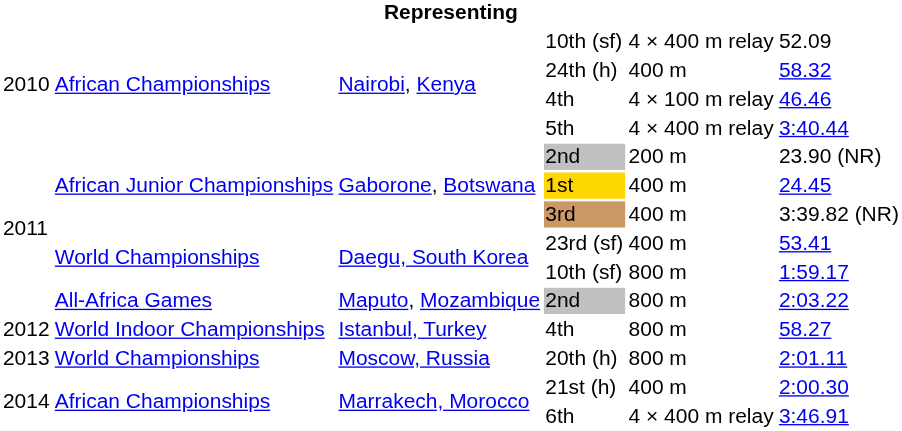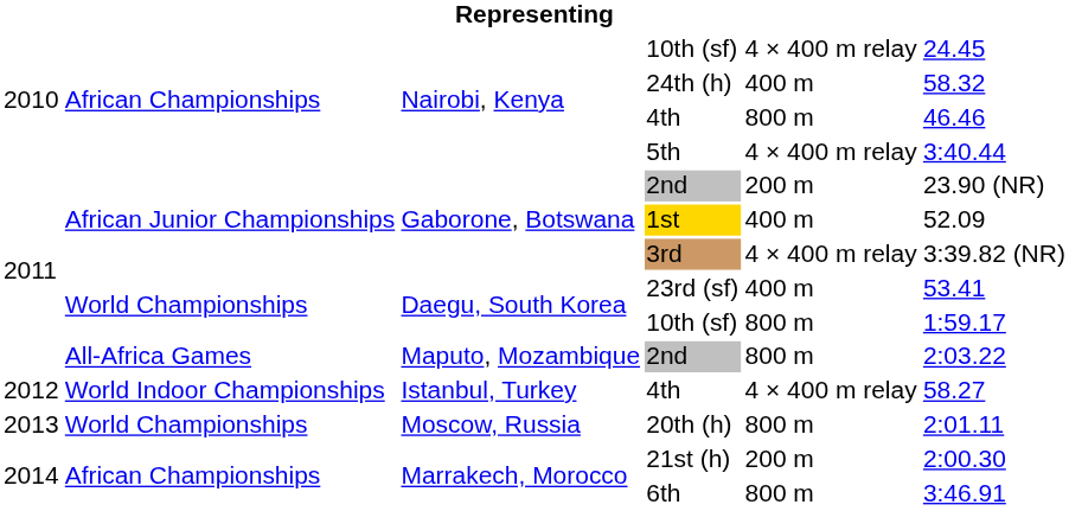Nairobi, Kenya / 10th (sf) | column 6: 52.09 -> 24.45
Nairobi, Kenya / 4th | column 5: 4 × 100 m relay -> 800 m
1st | column 6: 24.45 -> 52.09
3rd | column 5: 400 m -> 4 × 400 m relay
Istanbul, Turkey / 4th | column 5: 800 m -> 4 × 400 m relay
21st (h) | column 5: 400 m -> 200 m
6th | column 5: 4 × 400 m relay -> 800 m
